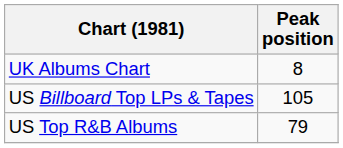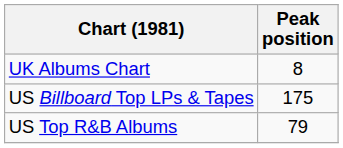US Billboard Top LPs & Tapes | Peak position: 105 -> 175
